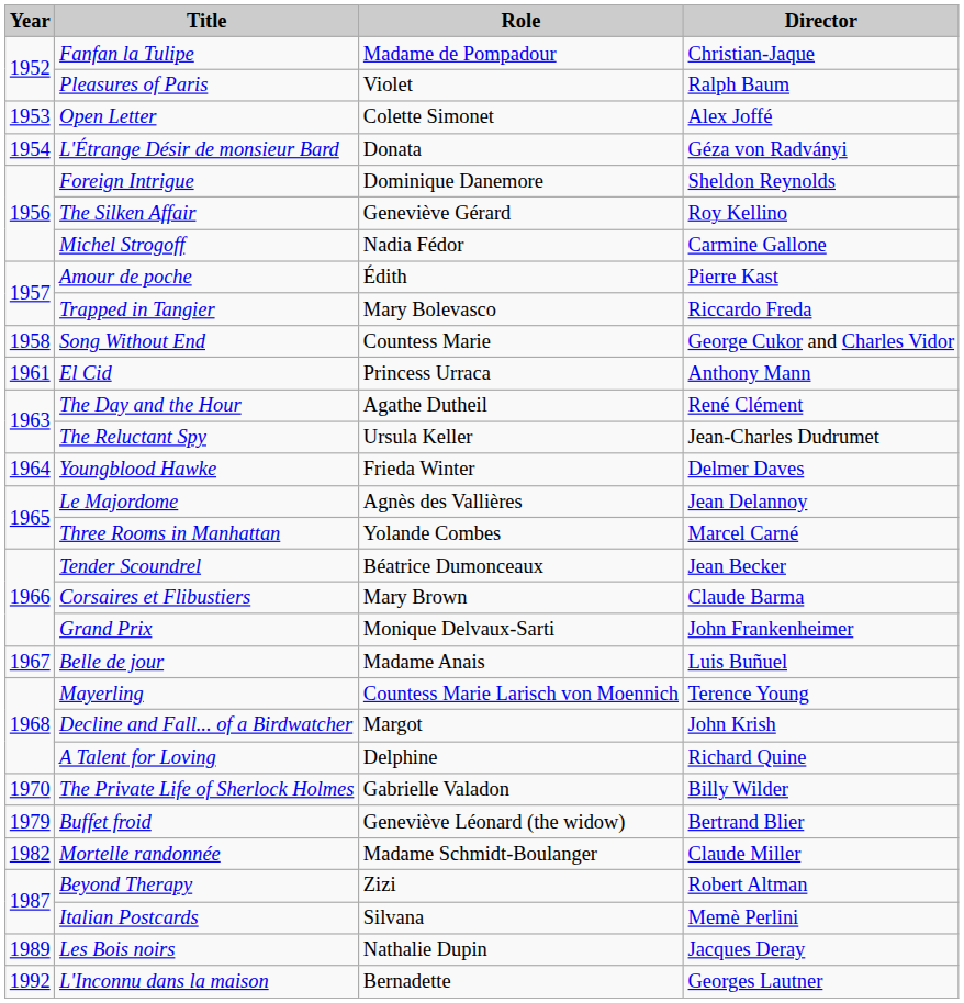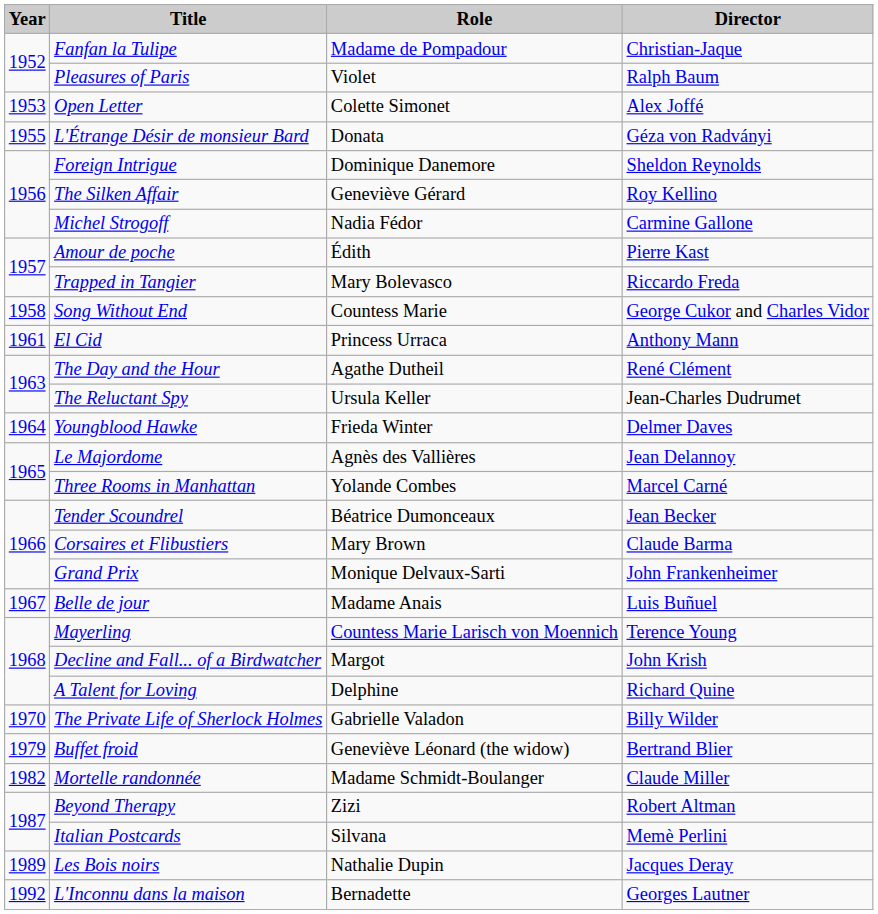L'Étrange Désir de monsieur Bard | Year: 1954 -> 1955
